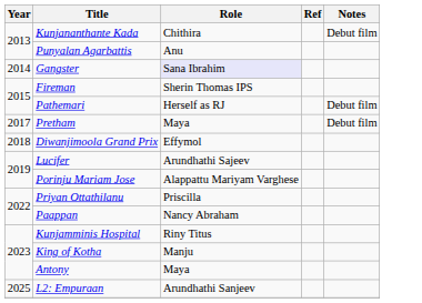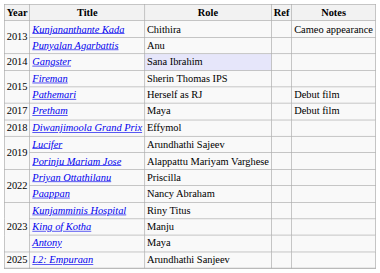Kunjananthante Kada | Notes: Debut film -> Cameo appearance
